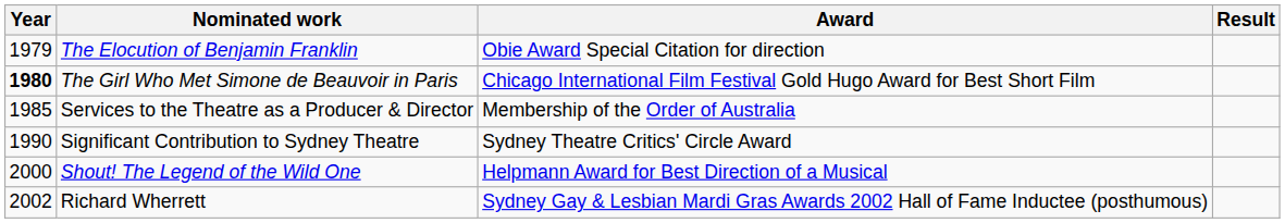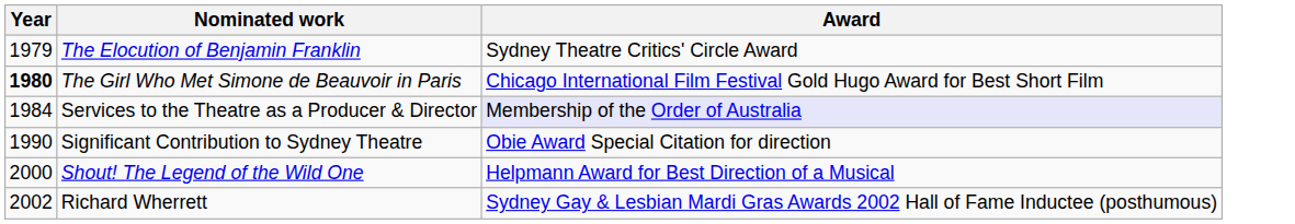- column: Result
The Elocution of Benjamin Franklin | Award: Obie Award Special Citation for direction -> Sydney Theatre Critics' Circle Award
Services to the Theatre as a Producer & Director | Year: 1985 -> 1984
Services to the Theatre as a Producer & Director | Award: no background -> lavender background
Significant Contribution to Sydney Theatre | Award: Sydney Theatre Critics' Circle Award -> Obie Award Special Citation for direction
